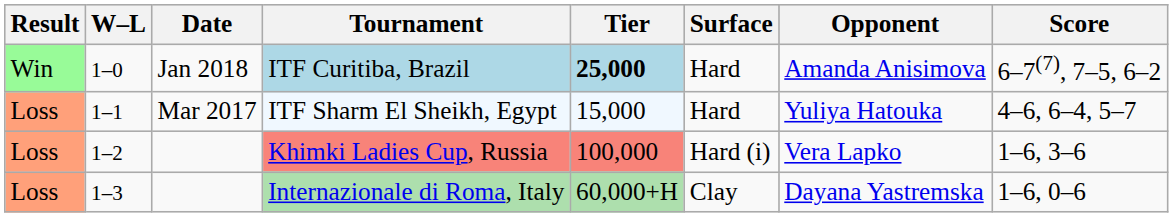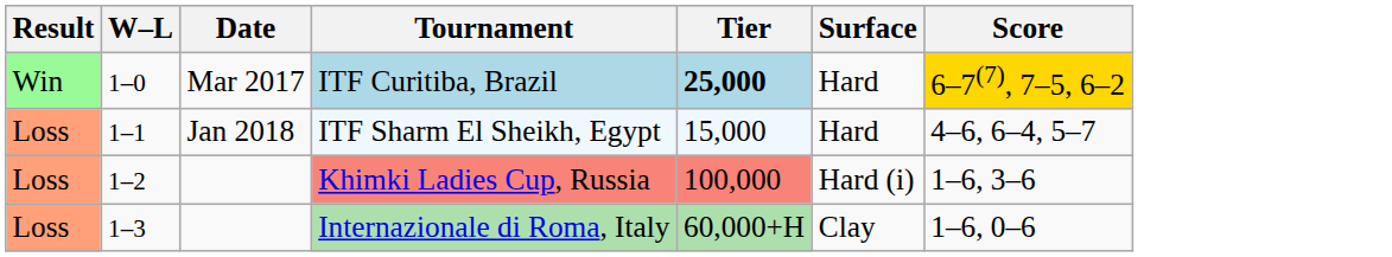- column: Opponent | Amanda Anisimova | Yuliya Hatouka | Vera Lapko | Dayana Yastremska
ITF Curitiba, Brazil | Date: Jan 2018 -> Mar 2017
ITF Curitiba, Brazil | Score: no background -> gold background
ITF Sharm El Sheikh, Egypt | Date: Mar 2017 -> Jan 2018
